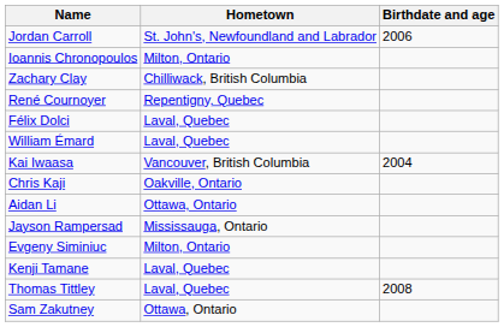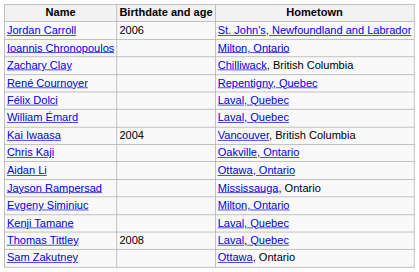columns swapped: Birthdate and age <-> Hometown
